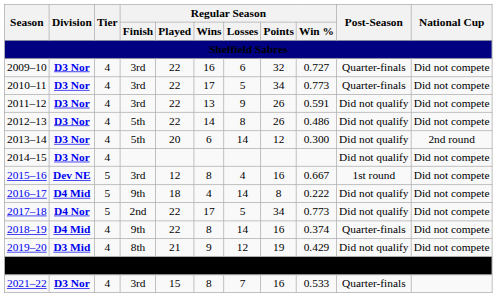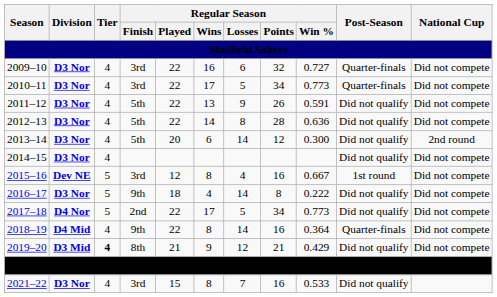2011–12 | Regular Season / Finish: 3rd -> 5th
2012–13 | Regular Season / Points: 26 -> 28
2012–13 | Regular Season / Win %: 0.486 -> 0.636
2016–17 | Division: D4 Mid -> D3 Nor
2018–19 | Regular Season / Win %: 0.374 -> 0.364
2019–20 | Tier: normal -> bold
2019–20 | Regular Season / Points: 19 -> 21
2021–22 | Post-Season: Quarter-finals -> Did not qualify
